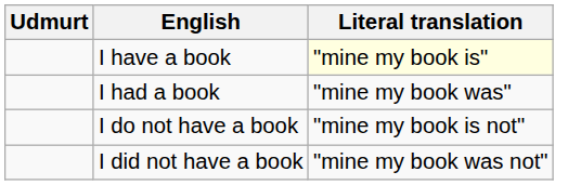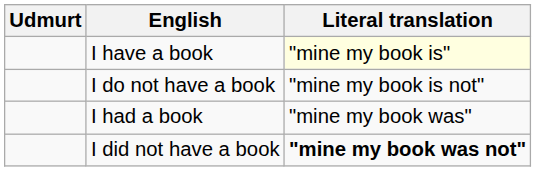rows swapped: I do not have a book <-> I had a book
I did not have a book | Literal translation: normal -> bold
